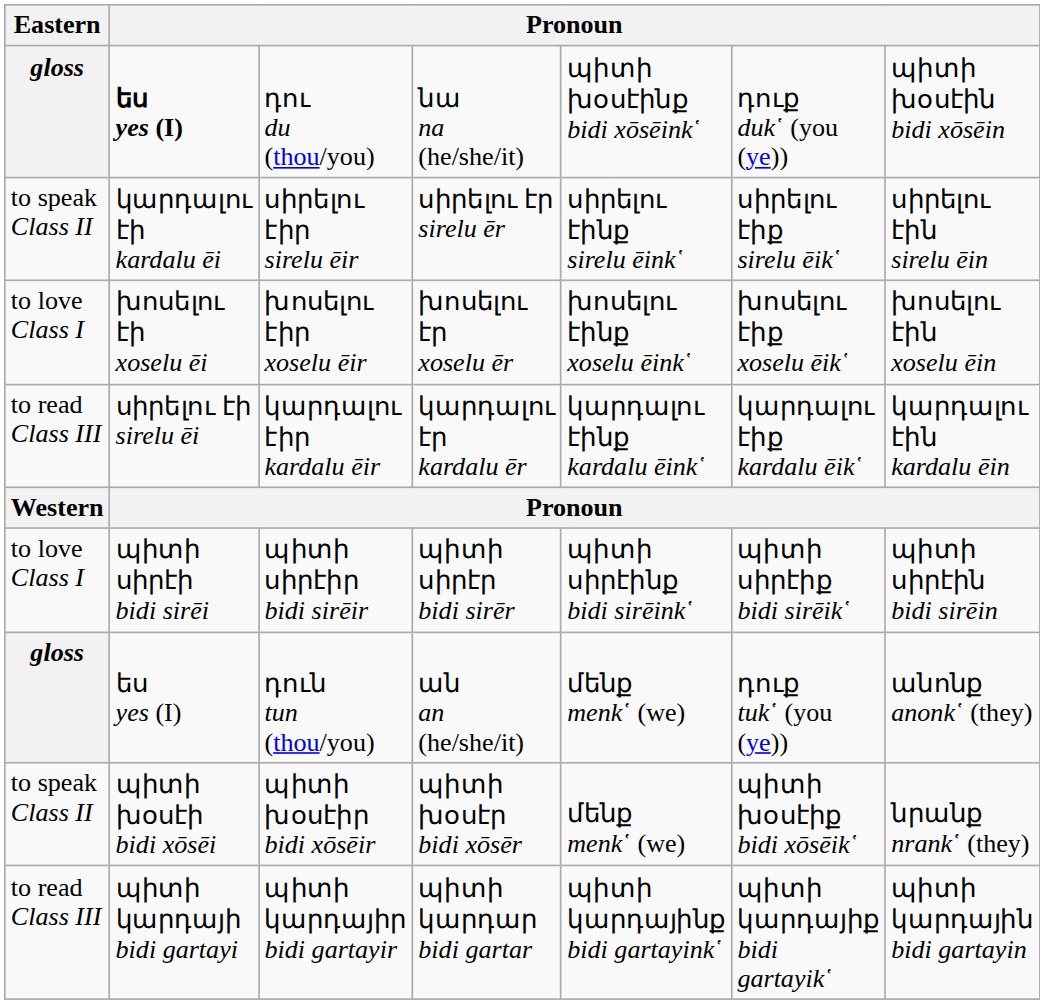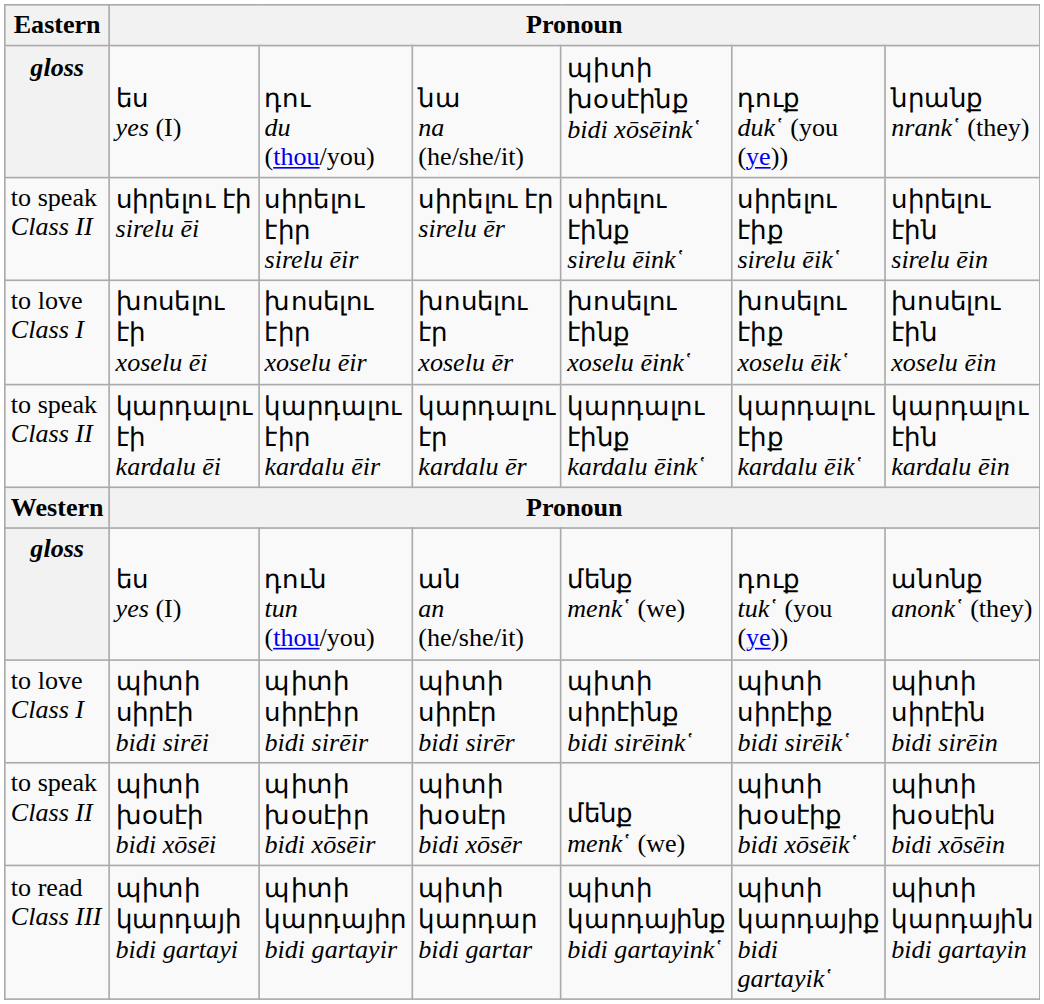դու du (thou/you) | column 2: bold -> normal
դու du (thou/you) | column 7: պիտի խօսէին bidi xōsēin -> նրանք nrank῾ (they)
սիրելու էիր sirelu ēir | column 2: կարդալու էի kardalu ēi -> սիրելու էի sirelu ēi
կարդալու էիր kardalu ēir | Eastern: to read Class III -> to speak Class II
կարդալու էիր kardalu ēir | column 2: սիրելու էի sirelu ēi -> կարդալու էի kardalu ēi
rows swapped: դուն tun (thou/you) <-> պիտի սիրէիր bidi sirēir
պիտի խօսէիր bidi xōsēir | column 7: նրանք nrank῾ (they) -> պիտի խօսէին bidi xōsēin
